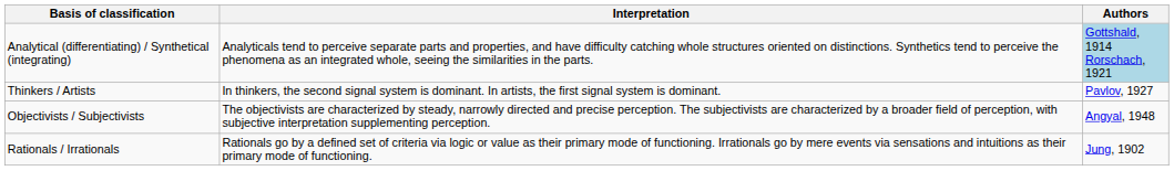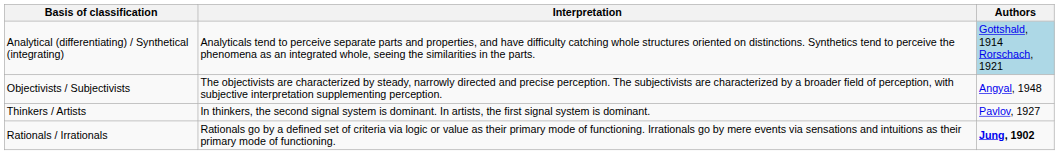rows swapped: Thinkers / Artists <-> Objectivists / Subjectivists
Rationals / Irrationals | Authors: normal -> bold
